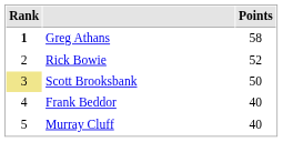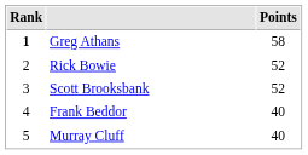Scott Brooksbank | Rank: khaki background -> no background
Scott Brooksbank | Points: 50 -> 52
